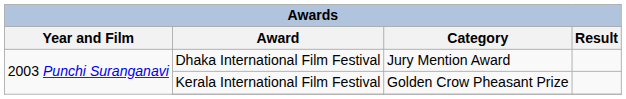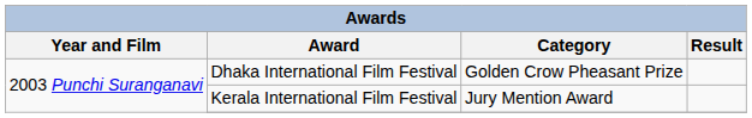Dhaka International Film Festival | Category: Jury Mention Award -> Golden Crow Pheasant Prize
Kerala International Film Festival | Category: Golden Crow Pheasant Prize -> Jury Mention Award
